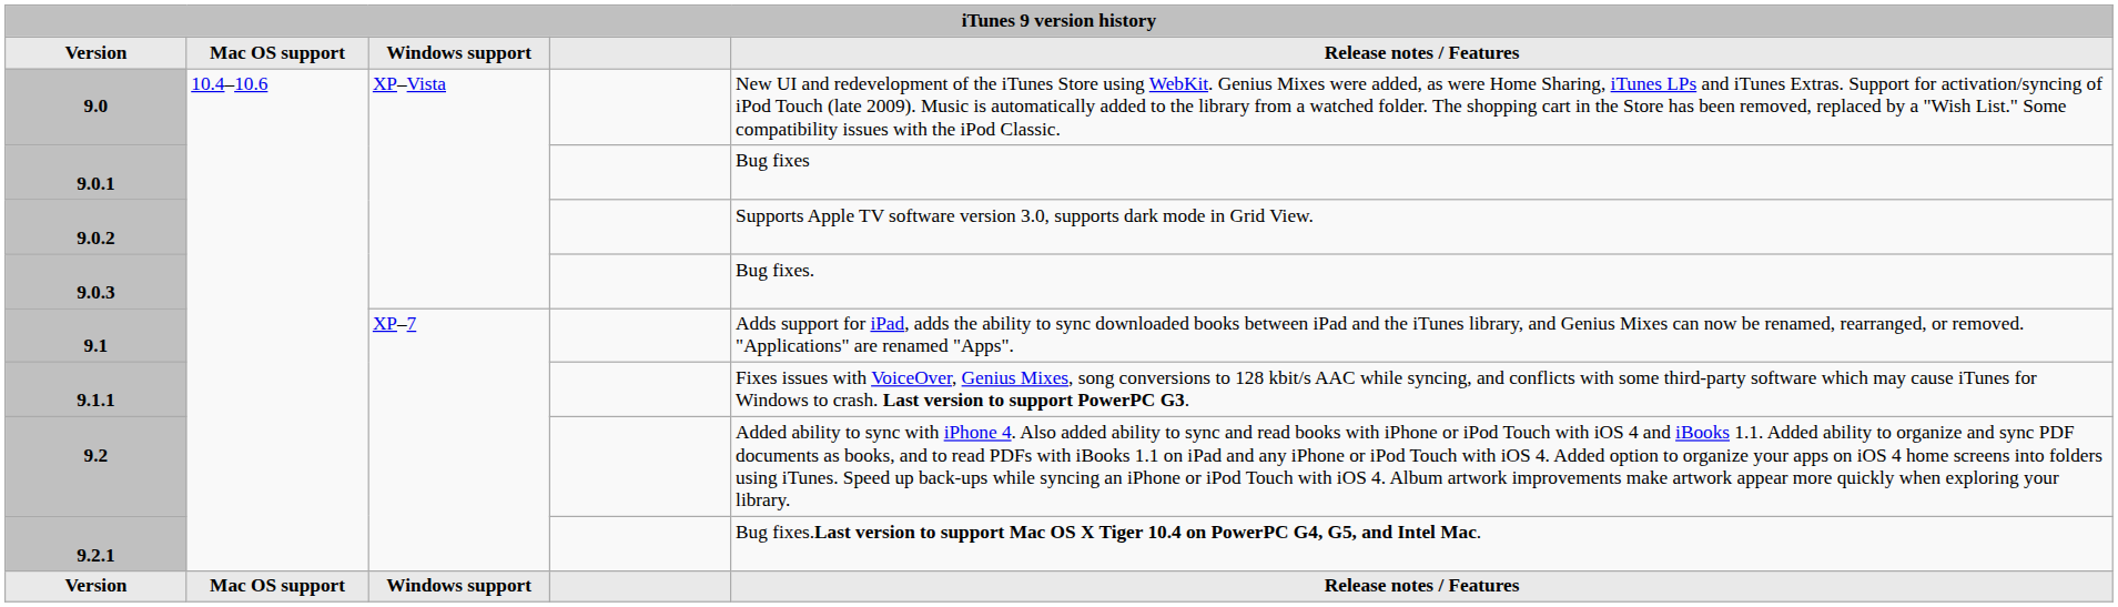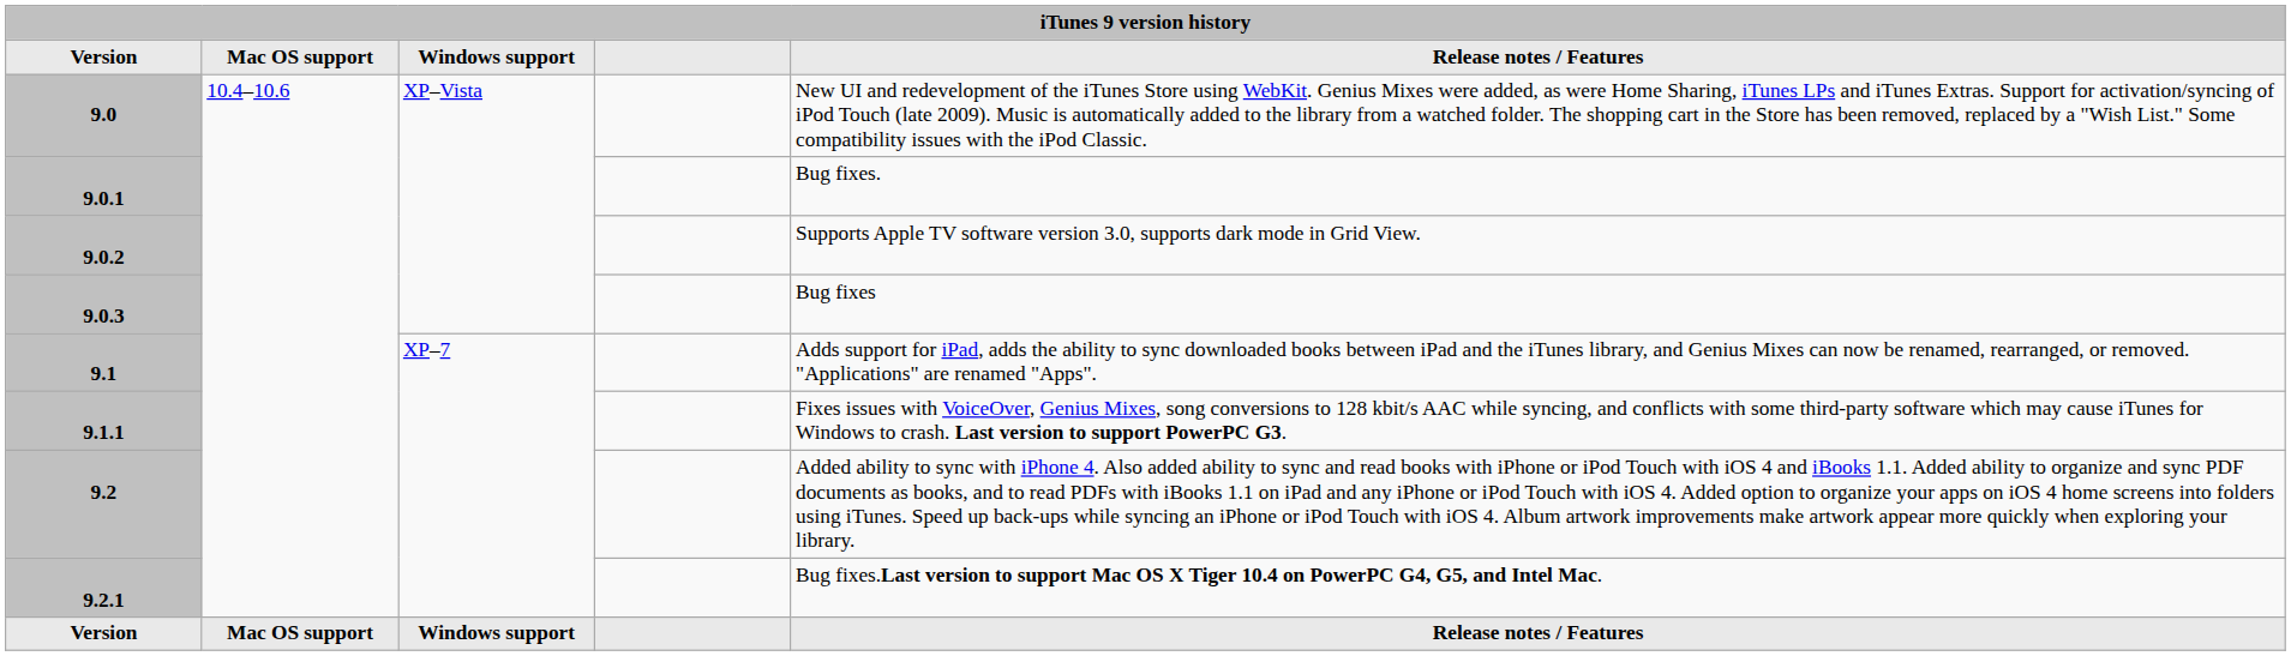9.0.1 | Release notes / Features: Bug fixes -> Bug fixes.
9.0.3 | Release notes / Features: Bug fixes. -> Bug fixes
